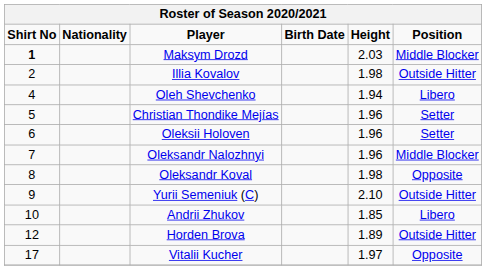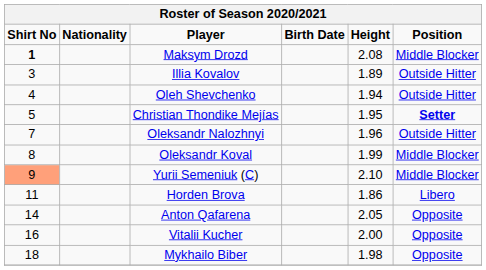Maksym Drozd | Height: 2.03 -> 2.08
Illia Kovalov | Shirt No: 2 -> 3
Illia Kovalov | Height: 1.98 -> 1.89
Oleh Shevchenko | Position: Libero -> Οutside Hitter
Christian Thondike Mejías | Height: 1.96 -> 1.95
Christian Thondike Mejías | Position: normal -> bold
- row: 6 | Oleksii Holoven | 1.96 | Setter
Oleksandr Nalozhnyi | Position: Middle Blocker -> Οutside Hitter
Oleksandr Koval | Height: 1.98 -> 1.99
Oleksandr Koval | Position: Οpposite -> Middle Blocker
Yurii Semeniuk (C) | Shirt No: no background -> lightsalmon background
Yurii Semeniuk (C) | Position: Οutside Hitter -> Middle Blocker
- row: 10 | Andrii Zhukov | 1.85 | Libero
Horden Brova | Shirt No: 12 -> 11
Horden Brova | Height: 1.89 -> 1.86
Horden Brova | Position: Οutside Hitter -> Libero
+ row: 14 | Anton Qafarena | 2.05 | Οpposite
Vitalii Kucher | Shirt No: 17 -> 16
Vitalii Kucher | Height: 1.97 -> 2.00
+ row: 18 | Mykhailo Biber | 1.98 | Οpposite
